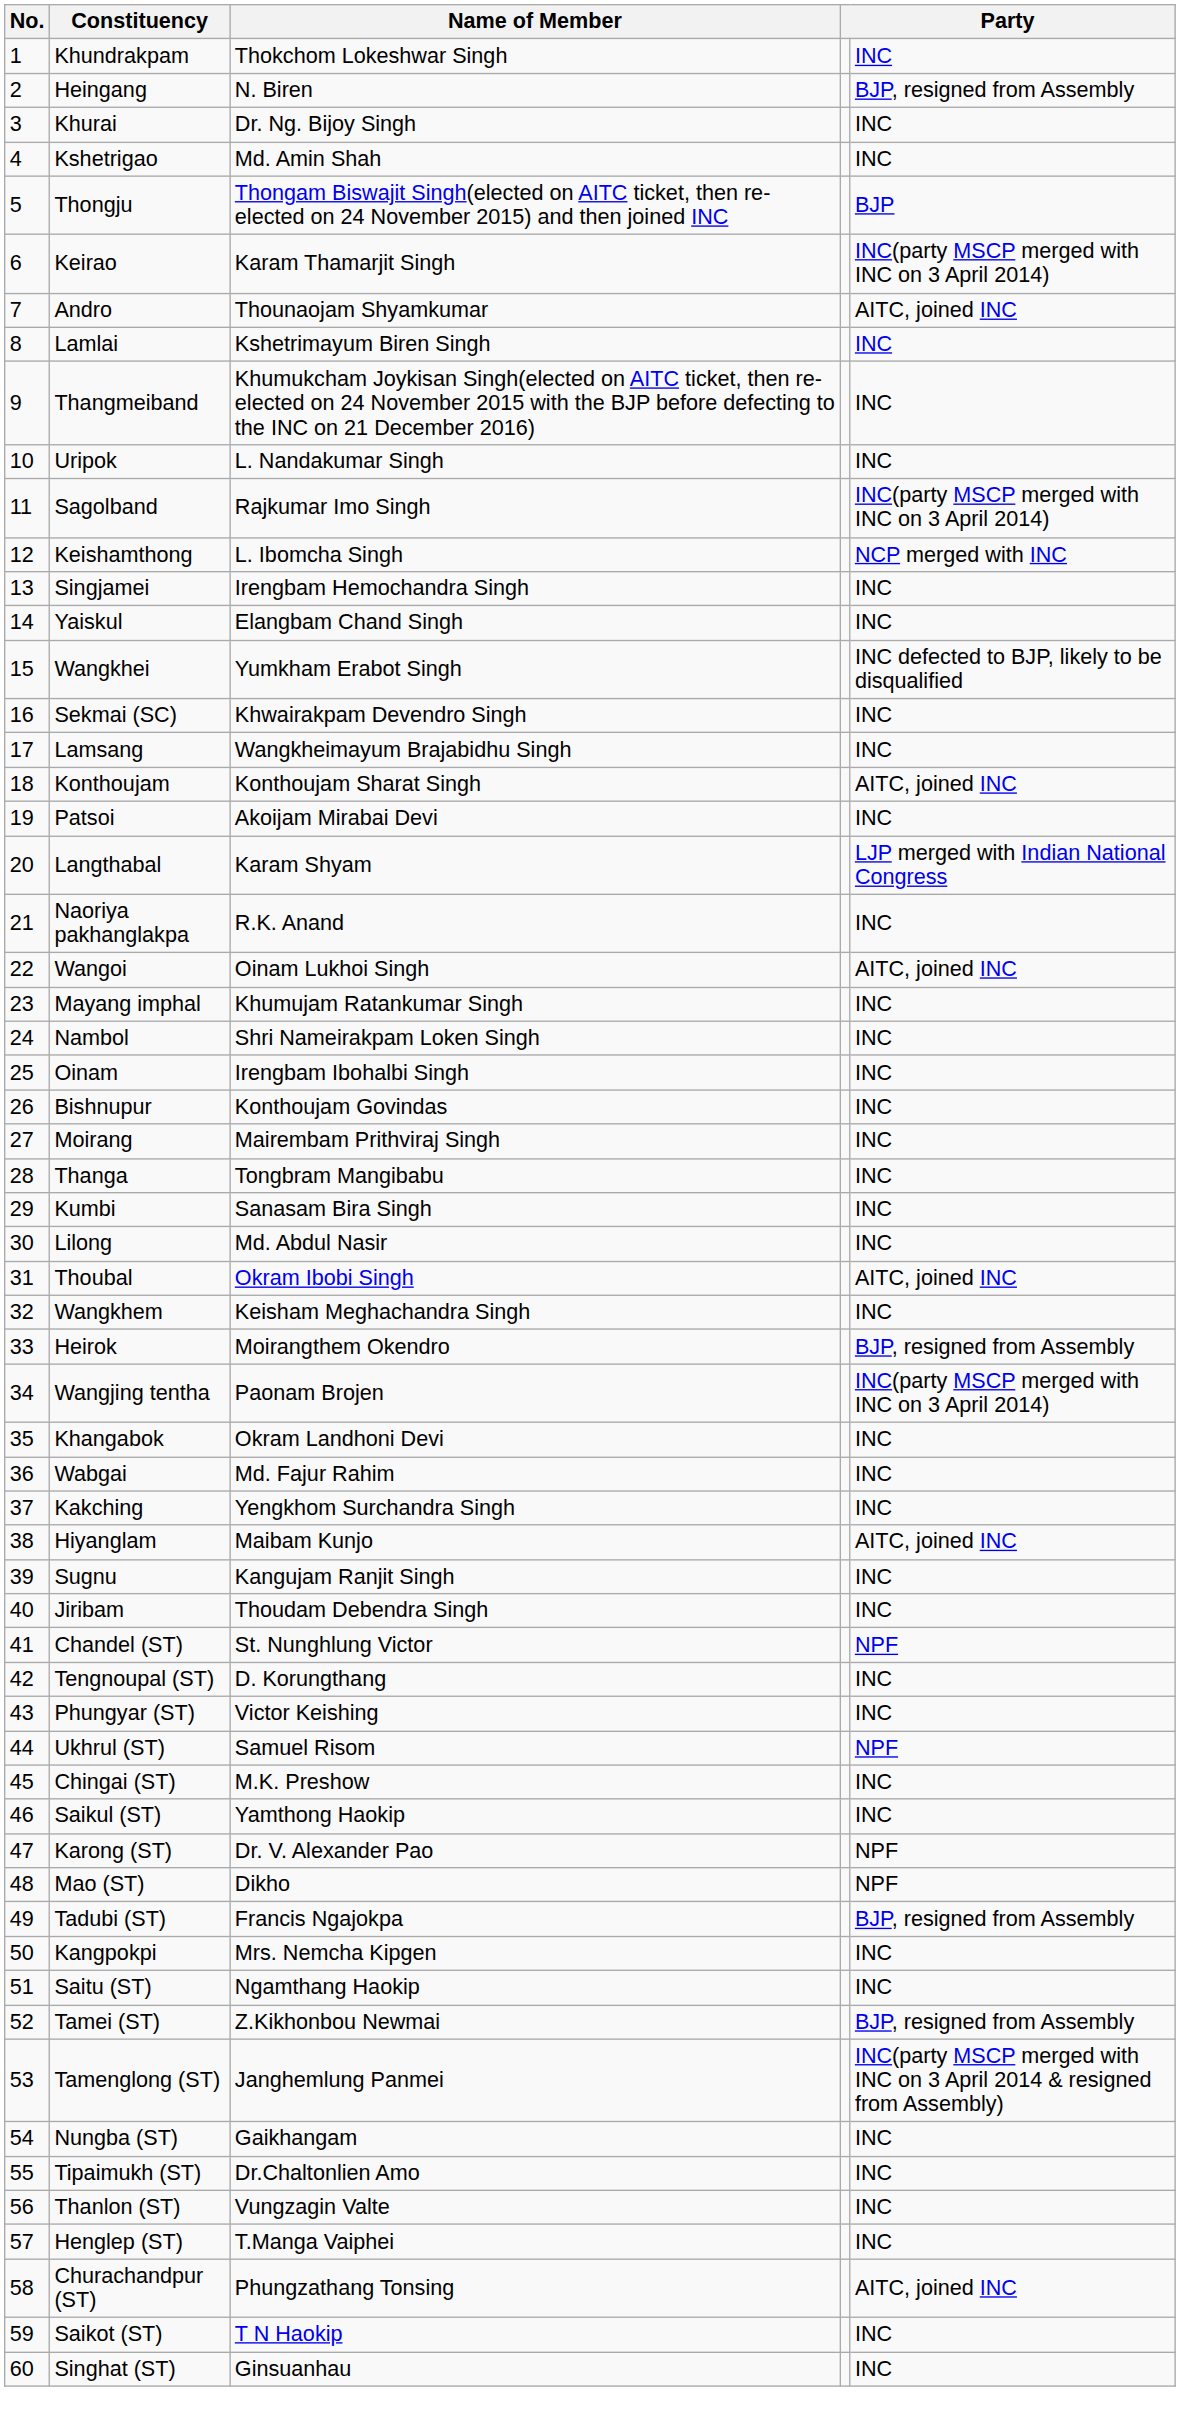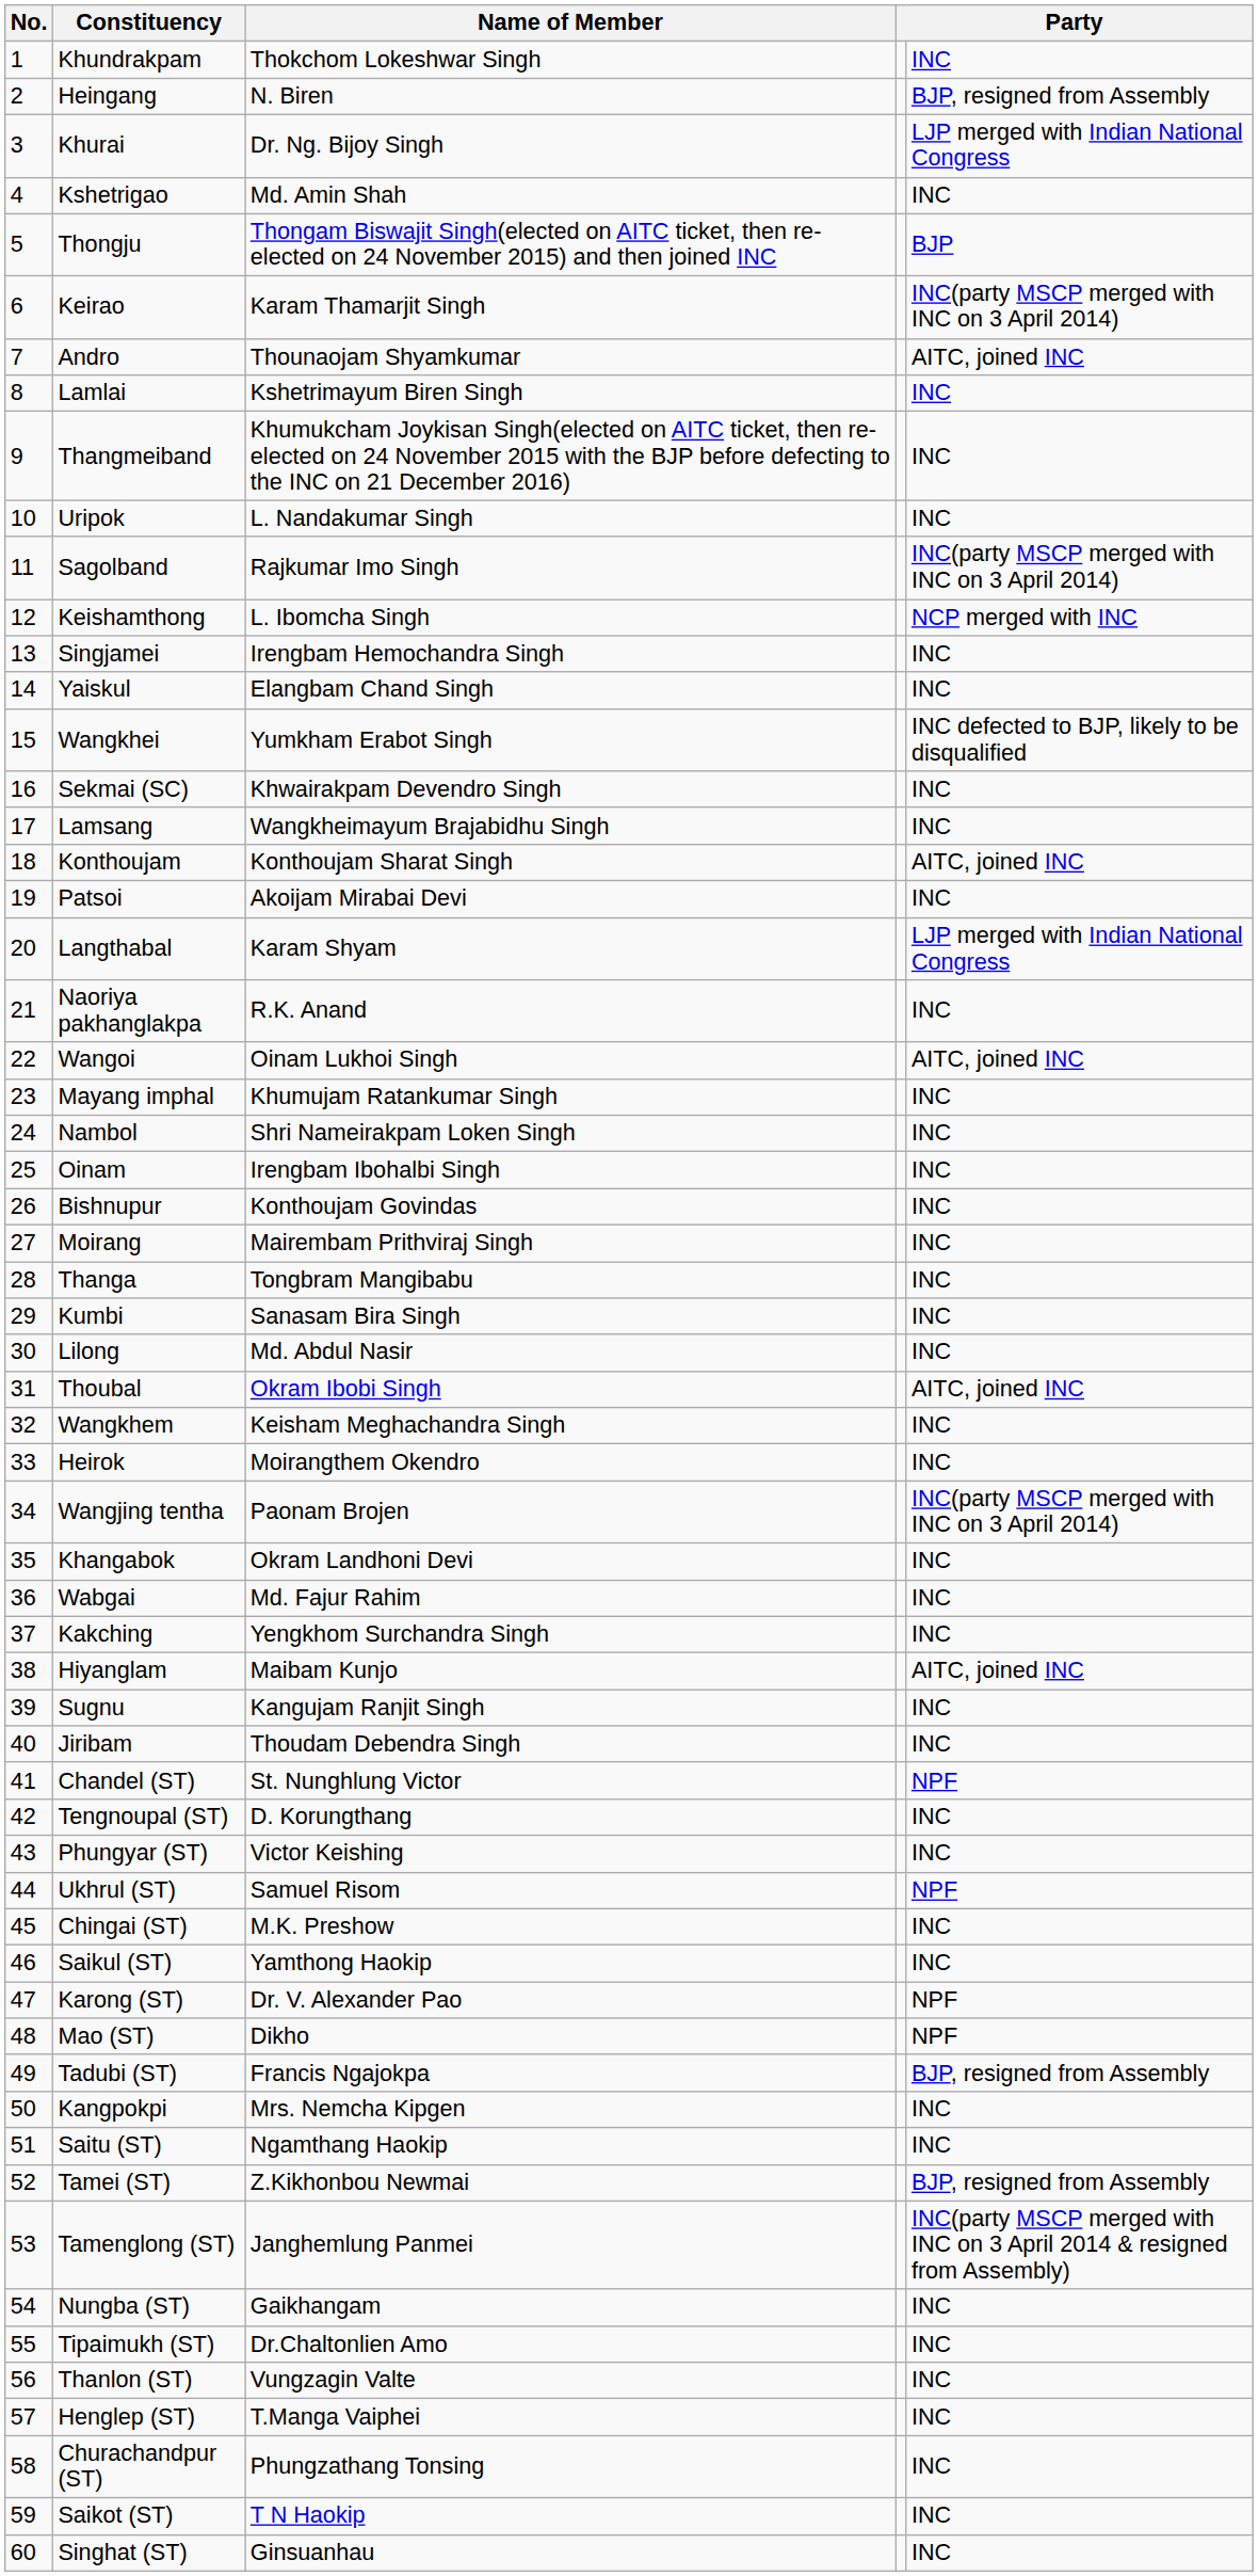Khurai | column 5: INC -> LJP merged with Indian National Congress
Heirok | column 5: BJP, resigned from Assembly -> INC
Churachandpur (ST) | column 5: AITC, joined INC -> INC
